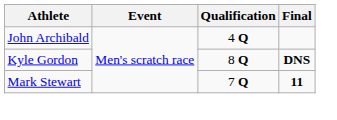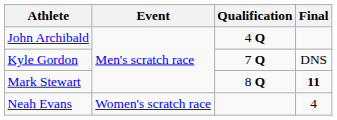Kyle Gordon | Qualification: 8 Q -> 7 Q
Kyle Gordon | Final: bold -> normal
Mark Stewart | Qualification: 7 Q -> 8 Q
+ row: Neah Evans | Women's scratch race | 4
